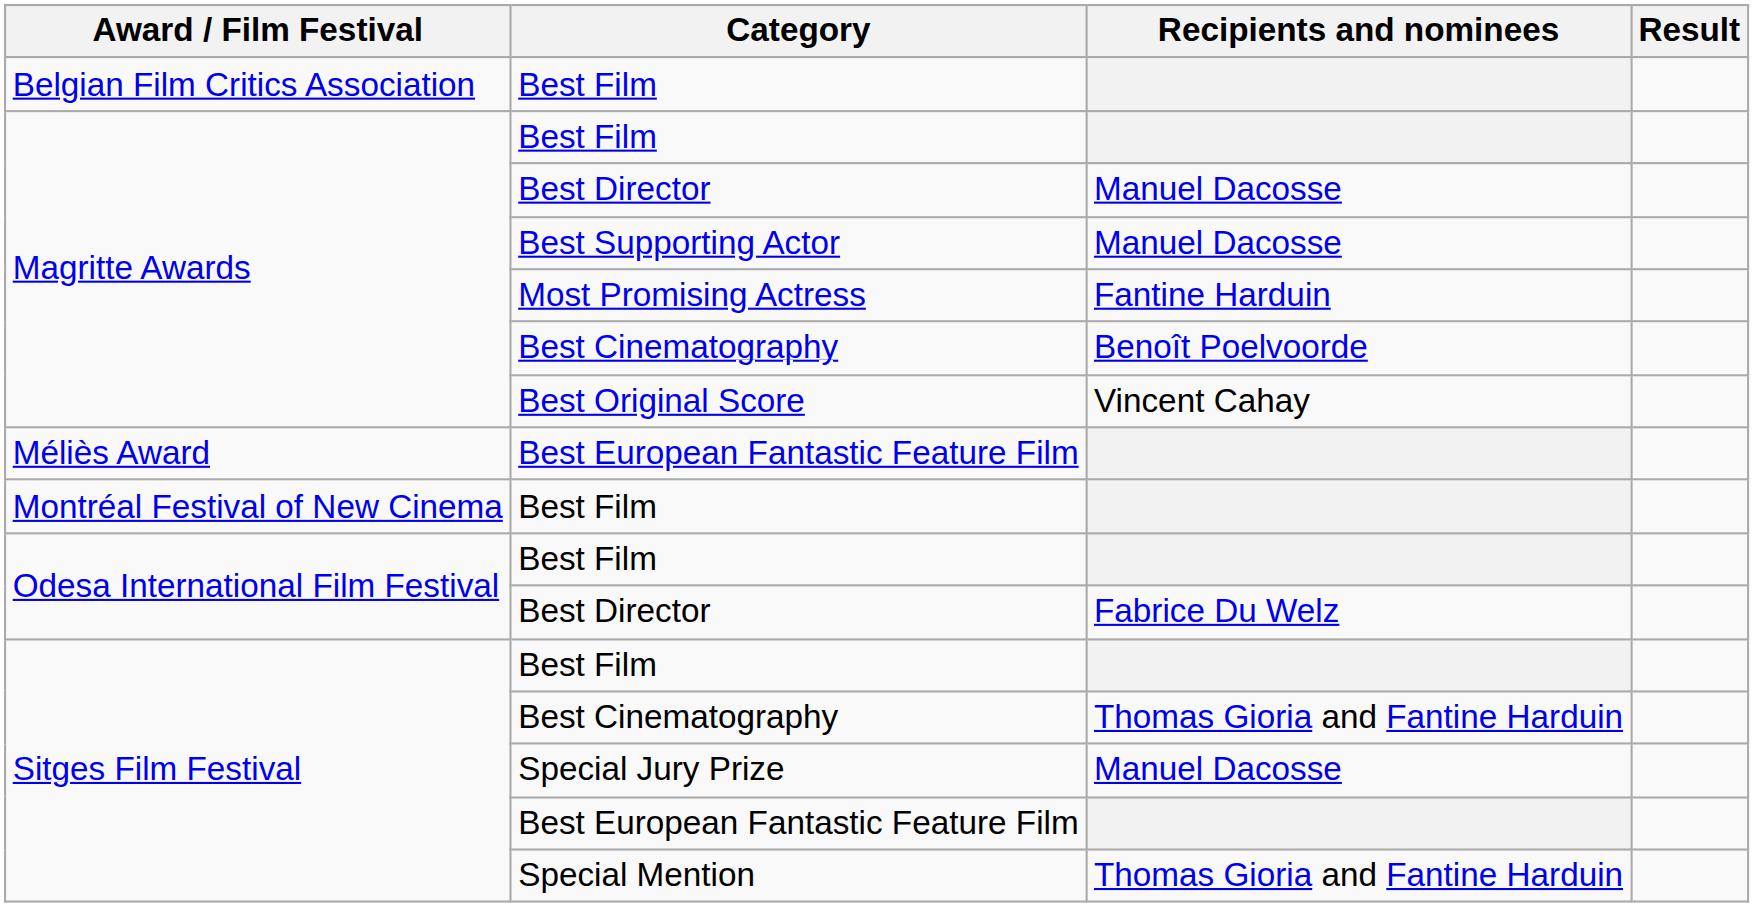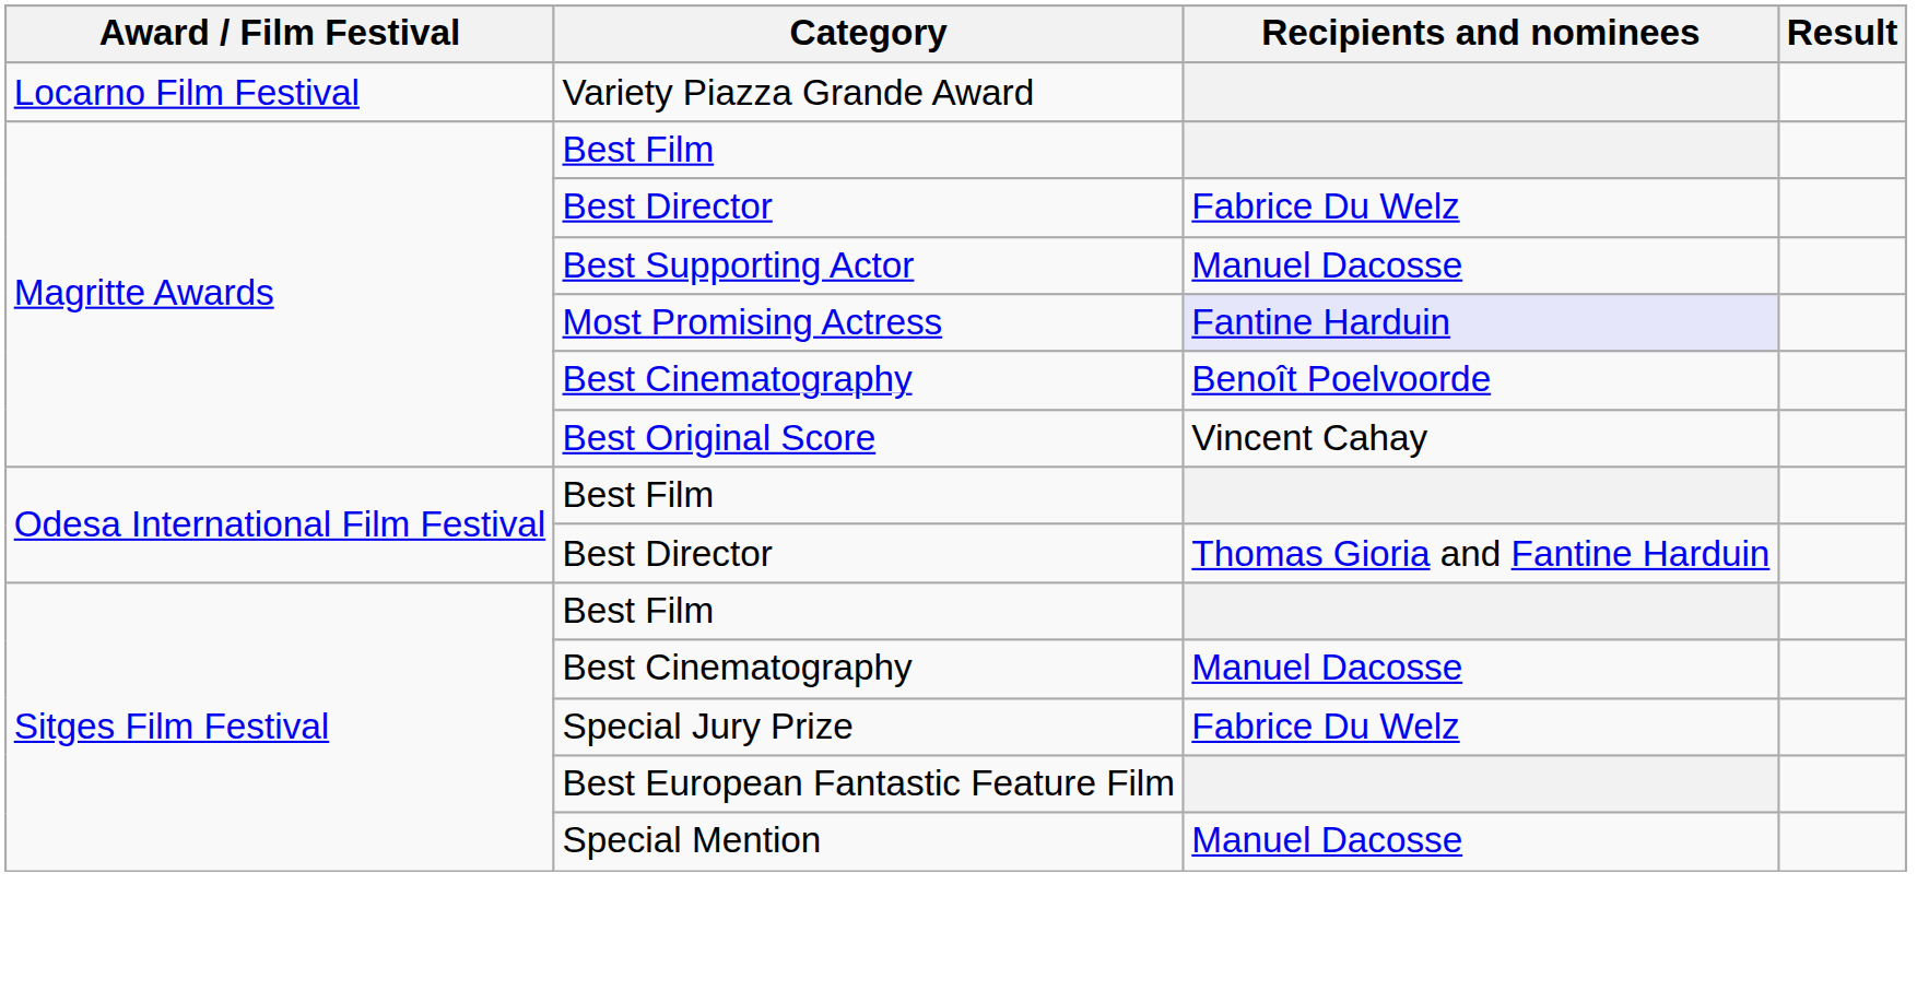- row: Belgian Film Critics Association | Best Film
+ row: Locarno Film Festival | Variety Piazza Grande Award
Magritte Awards / Best Director | Recipients and nominees: Manuel Dacosse -> Fabrice Du Welz
Most Promising Actress | Recipients and nominees: no background -> lavender background
- row: Méliès Award | Best European Fantastic Feature Film
- row: Montréal Festival of New Cinema | Best Film
Odesa International Film Festival / Best Director | Recipients and nominees: Fabrice Du Welz -> Thomas Gioria and Fantine Harduin
Sitges Film Festival / Best Cinematography | Recipients and nominees: Thomas Gioria and Fantine Harduin -> Manuel Dacosse
Special Jury Prize | Recipients and nominees: Manuel Dacosse -> Fabrice Du Welz
Special Mention | Recipients and nominees: Thomas Gioria and Fantine Harduin -> Manuel Dacosse
